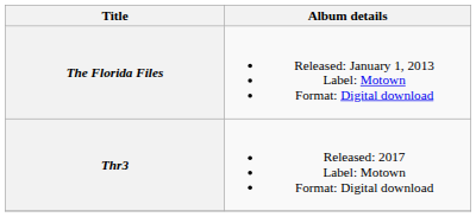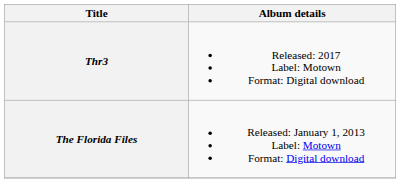rows swapped: The Florida Files <-> Thr3
